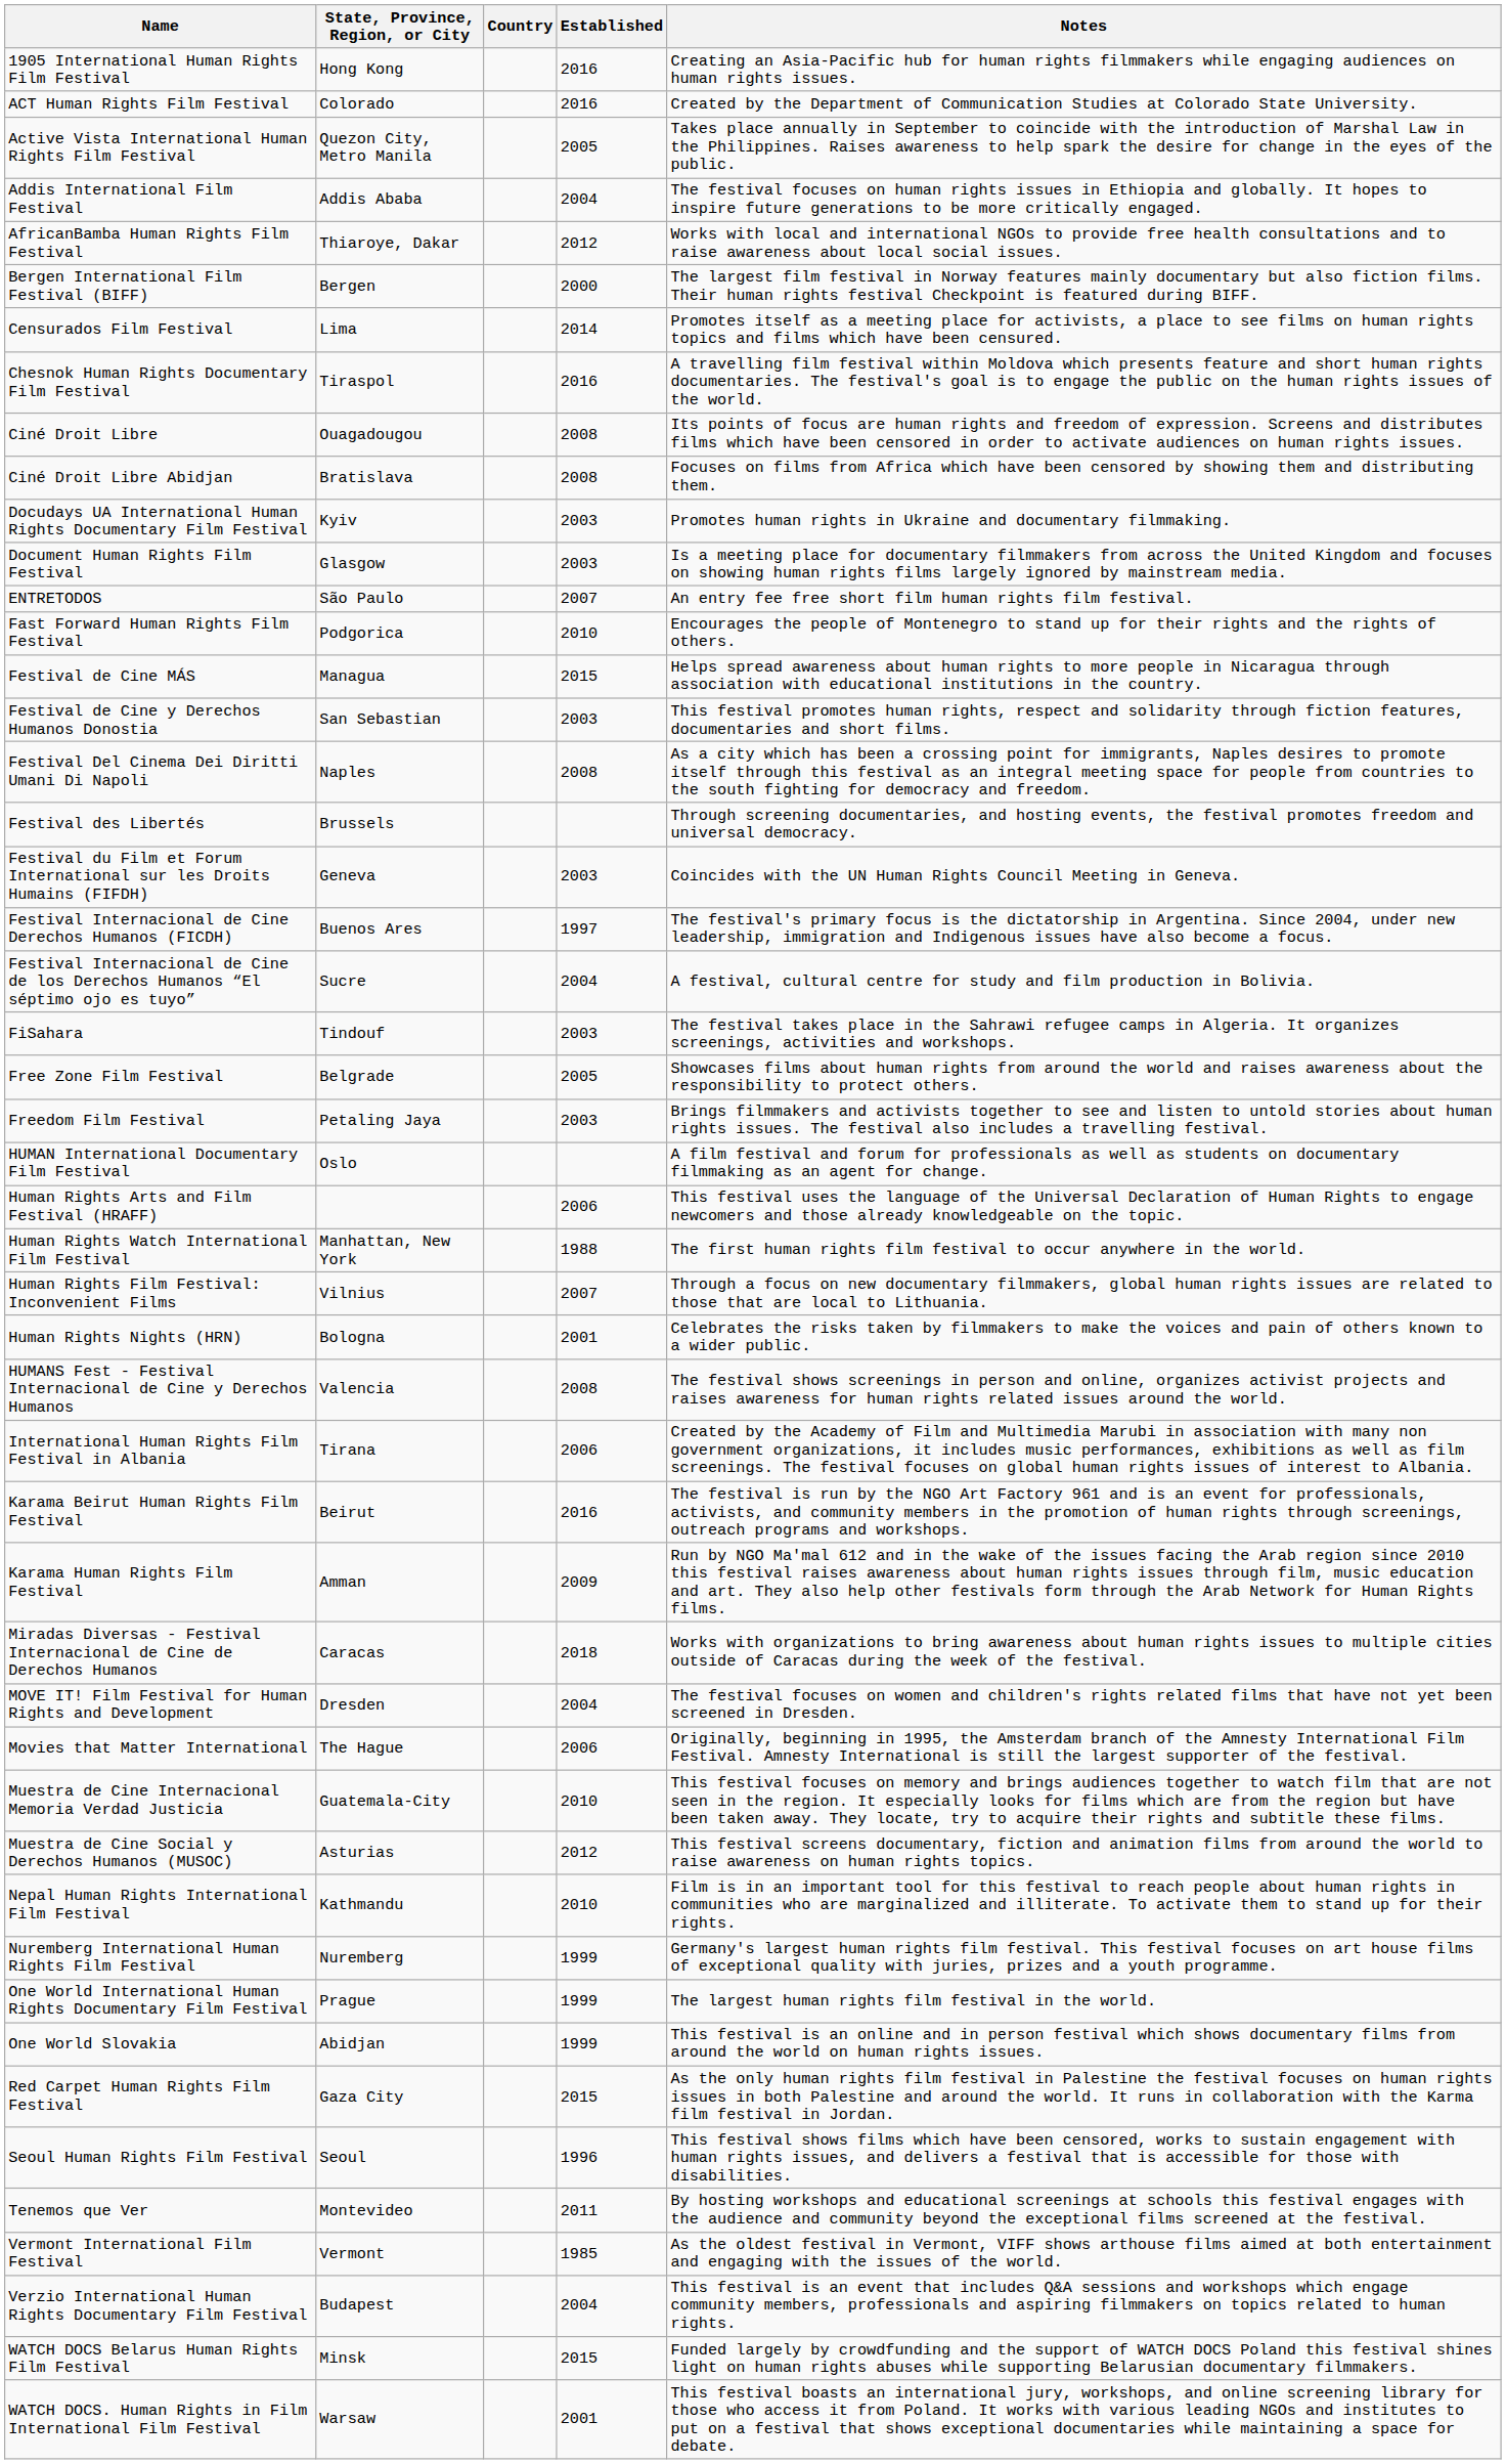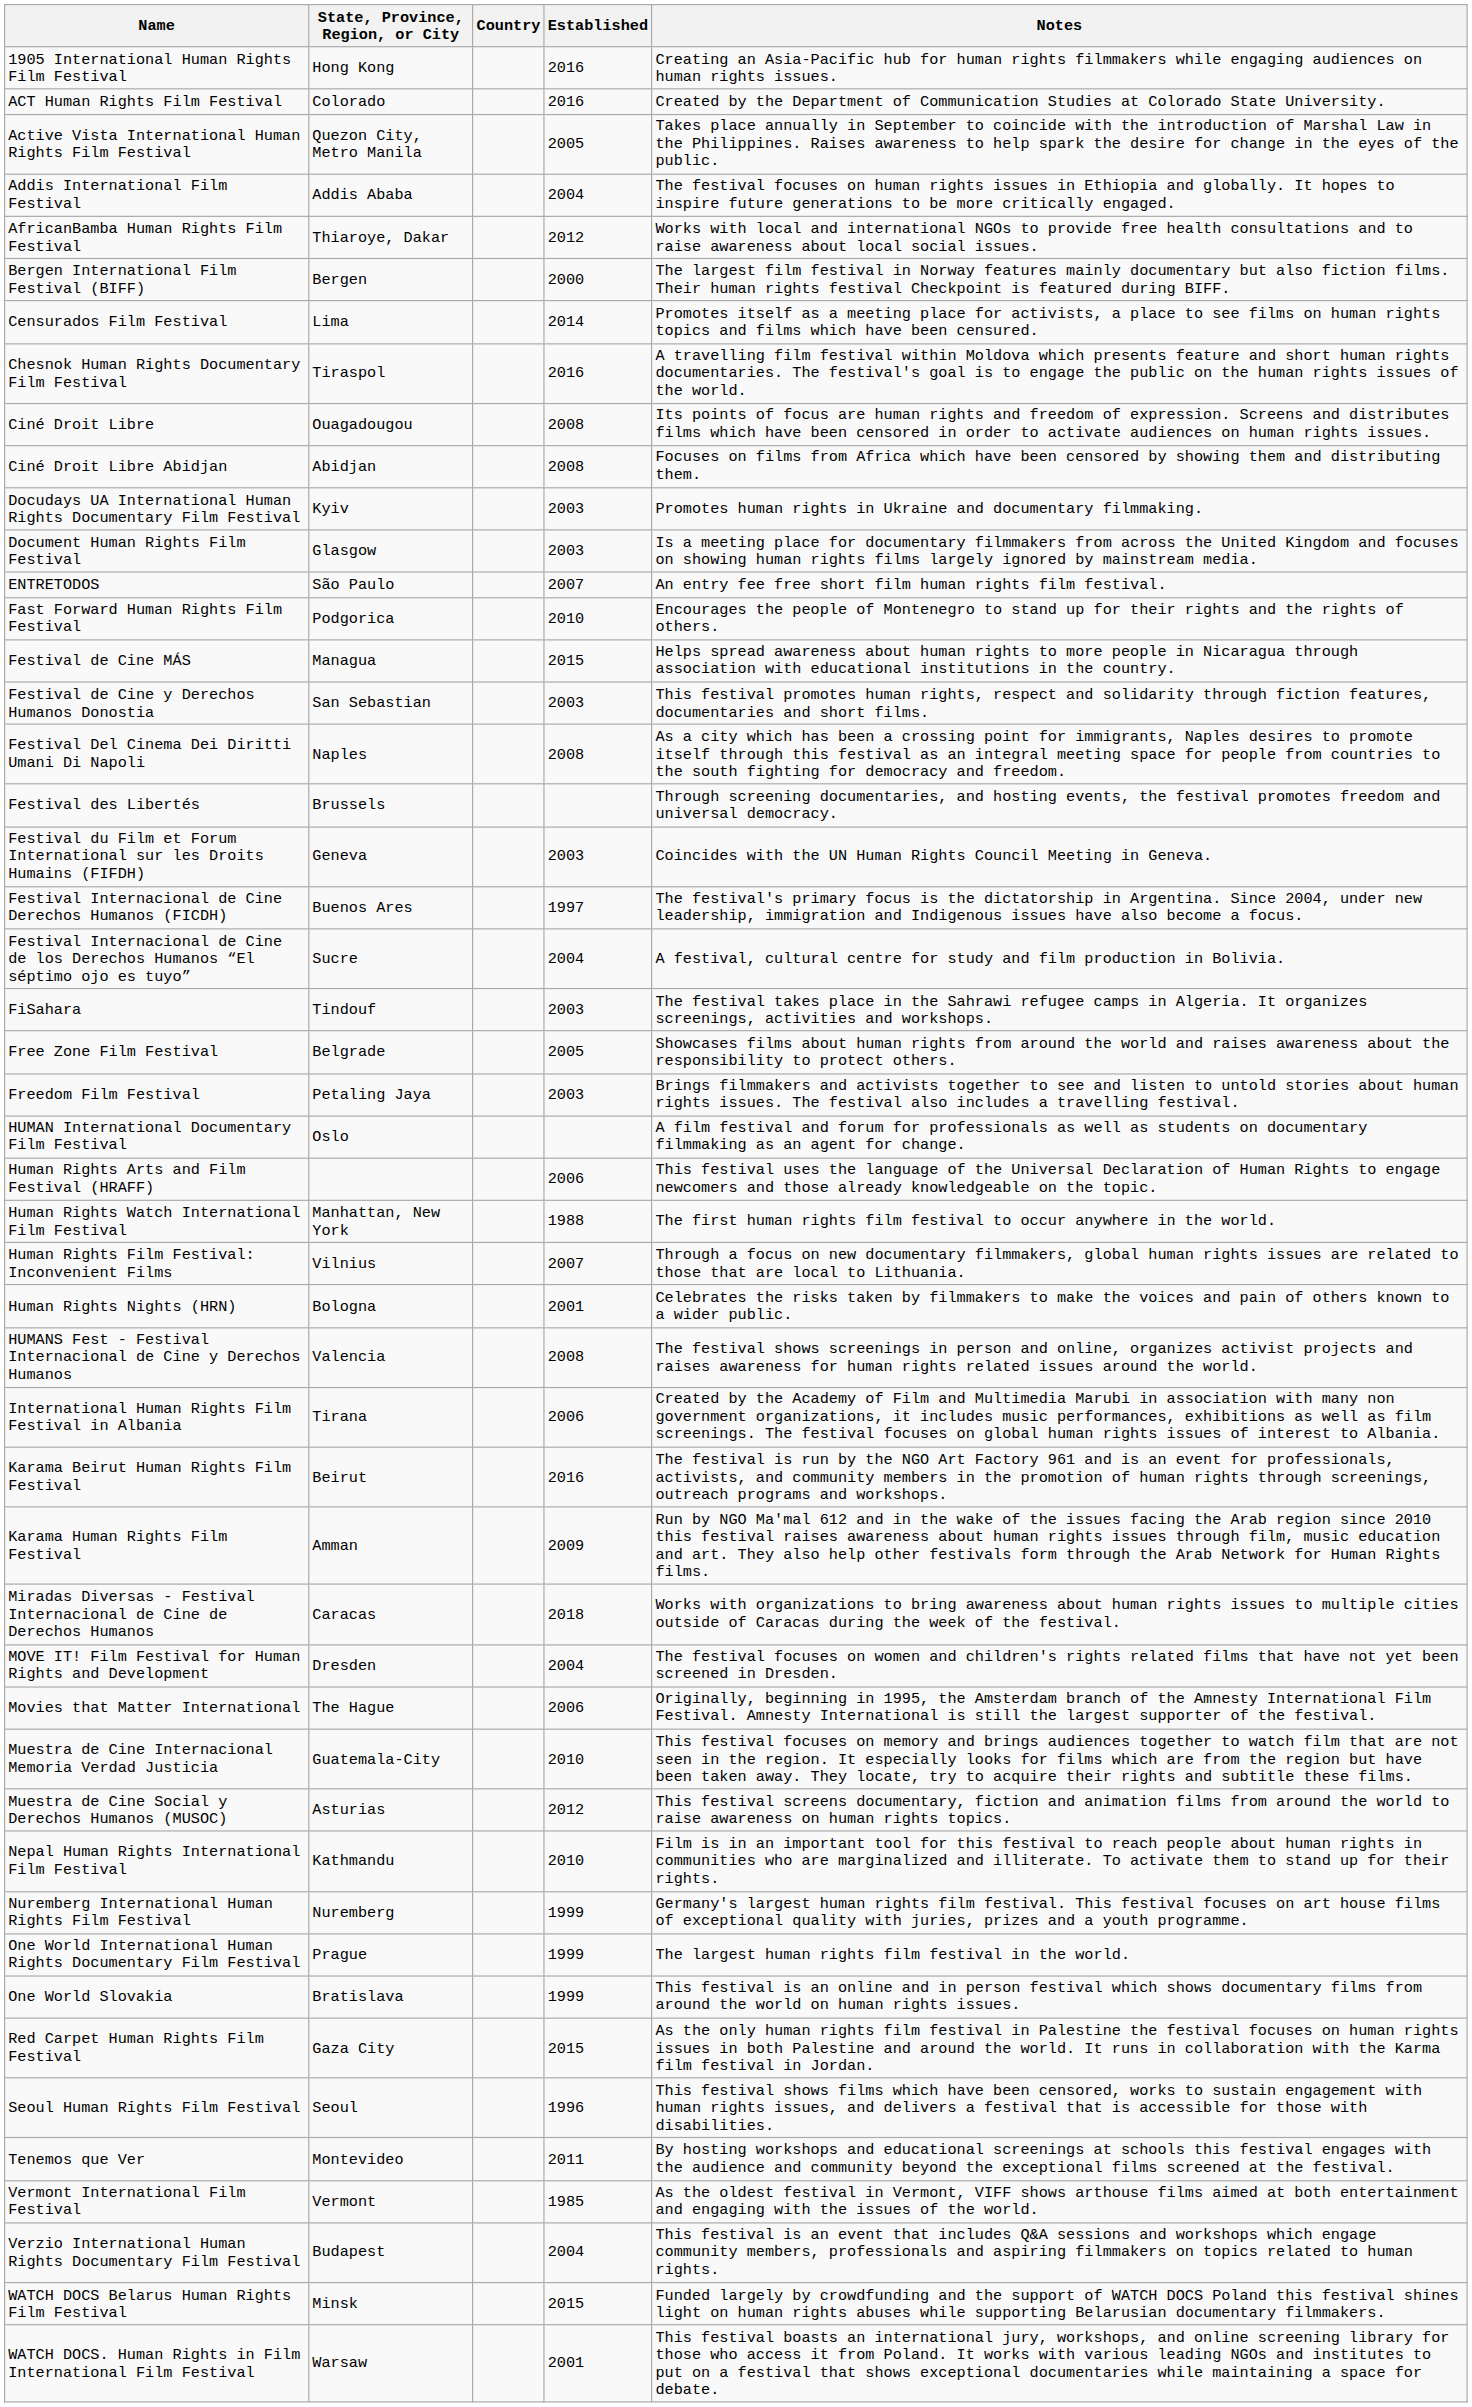Ciné Droit Libre Abidjan | State, Province, Region, or City: Bratislava -> Abidjan
One World Slovakia | State, Province, Region, or City: Abidjan -> Bratislava
